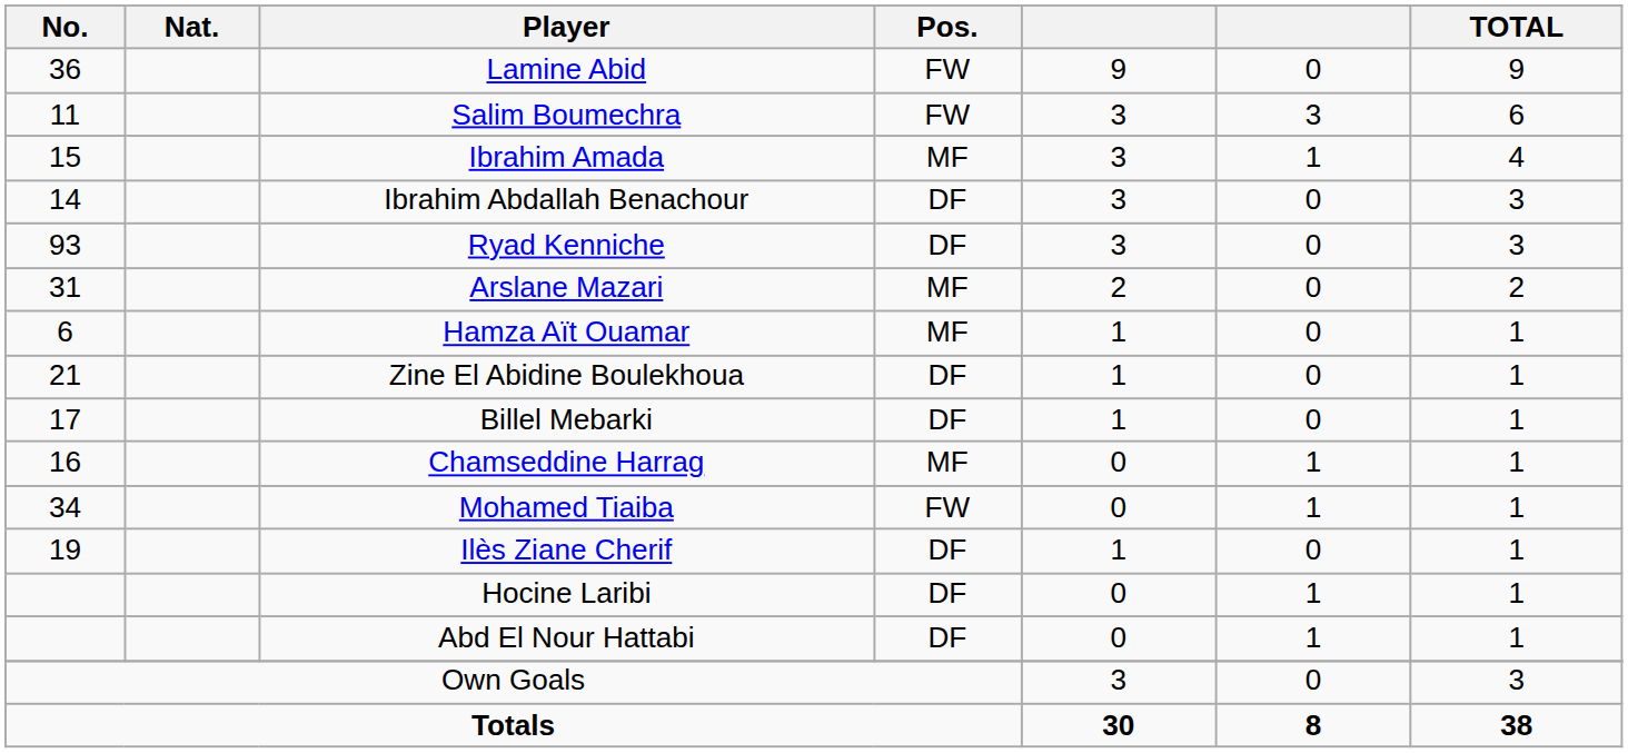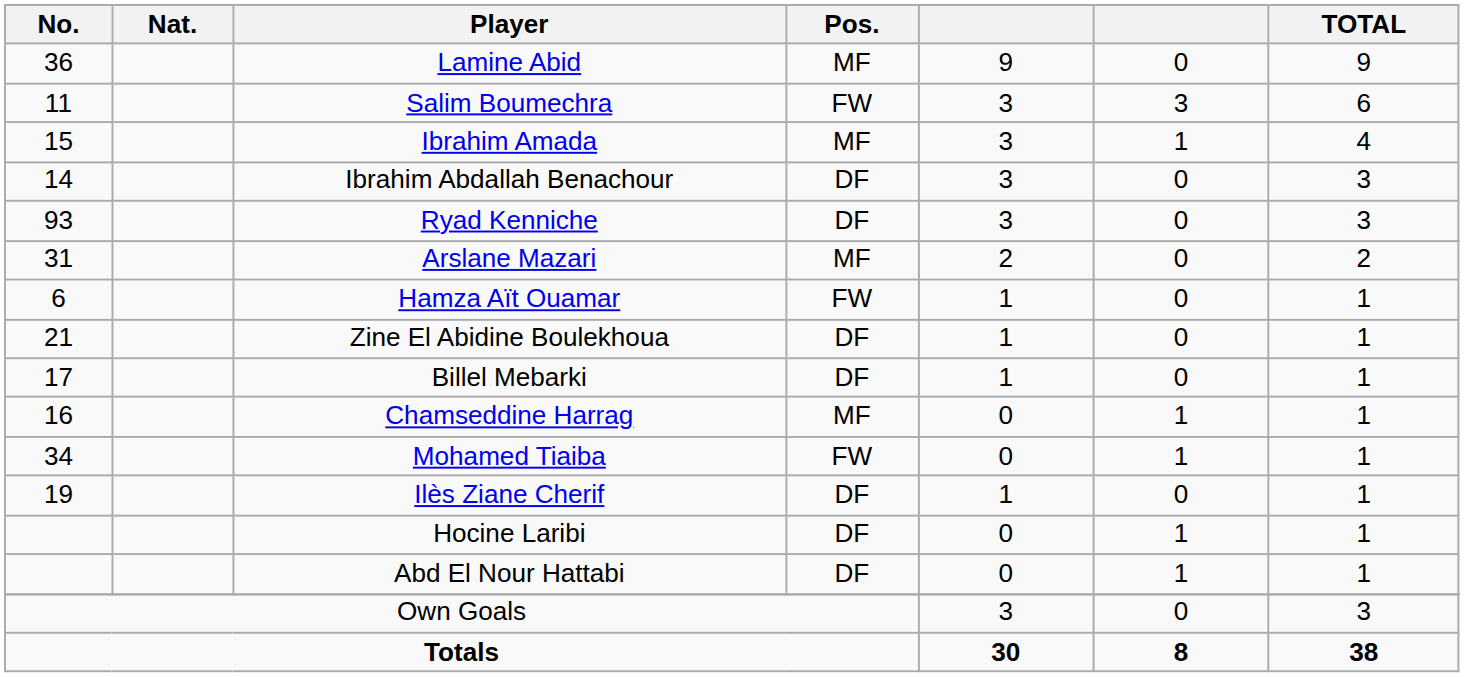Lamine Abid | Pos.: FW -> MF
Hamza Aït Ouamar | Pos.: MF -> FW
